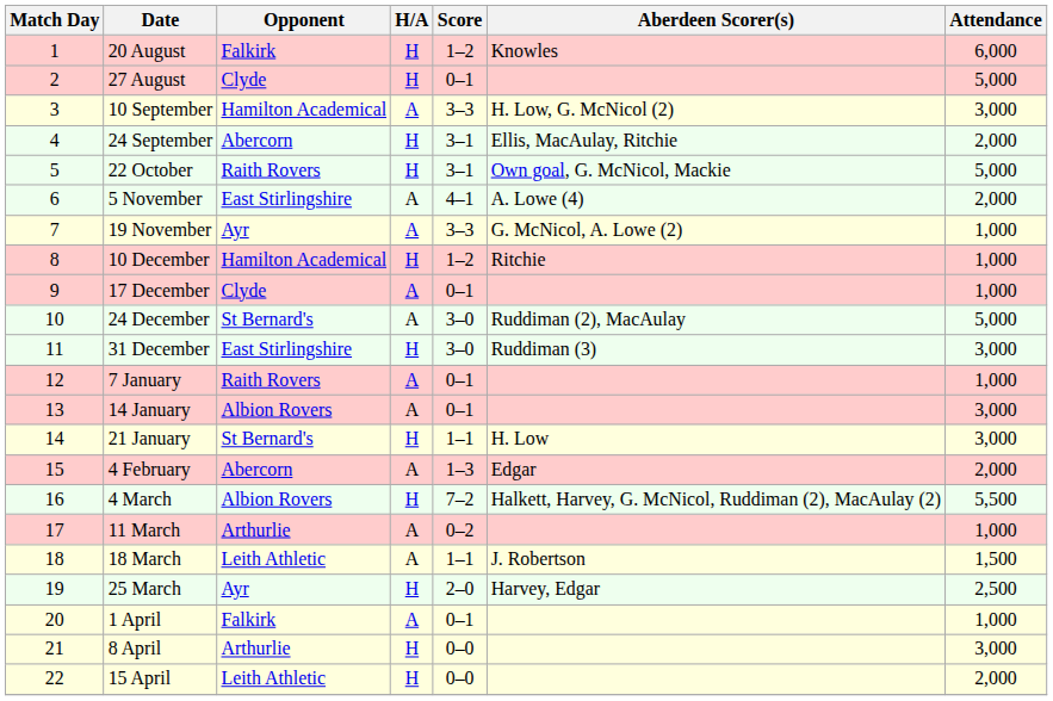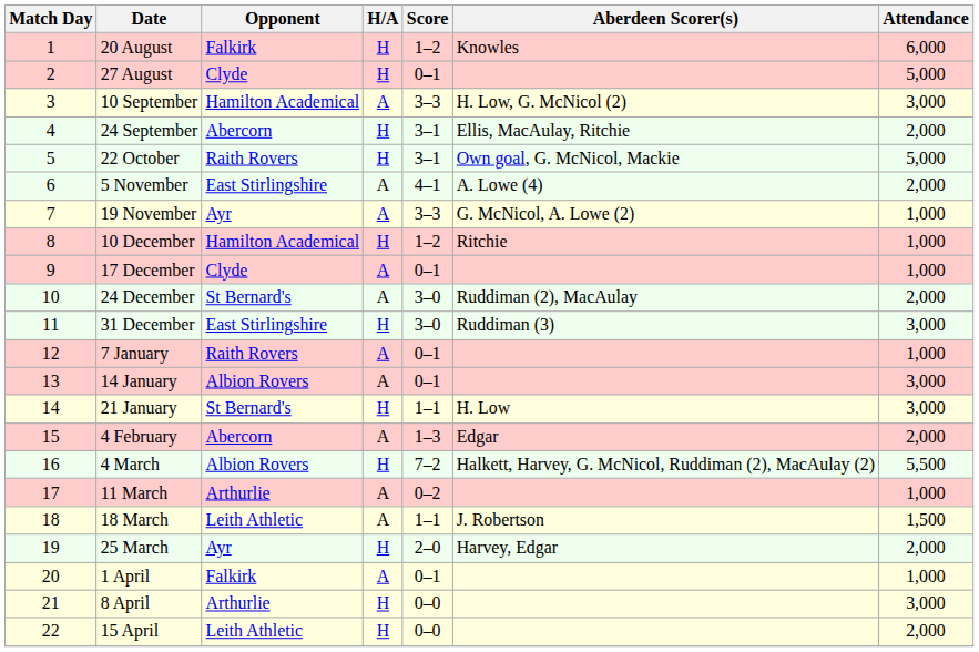24 December | Attendance: 5,000 -> 2,000
25 March | Attendance: 2,500 -> 2,000
